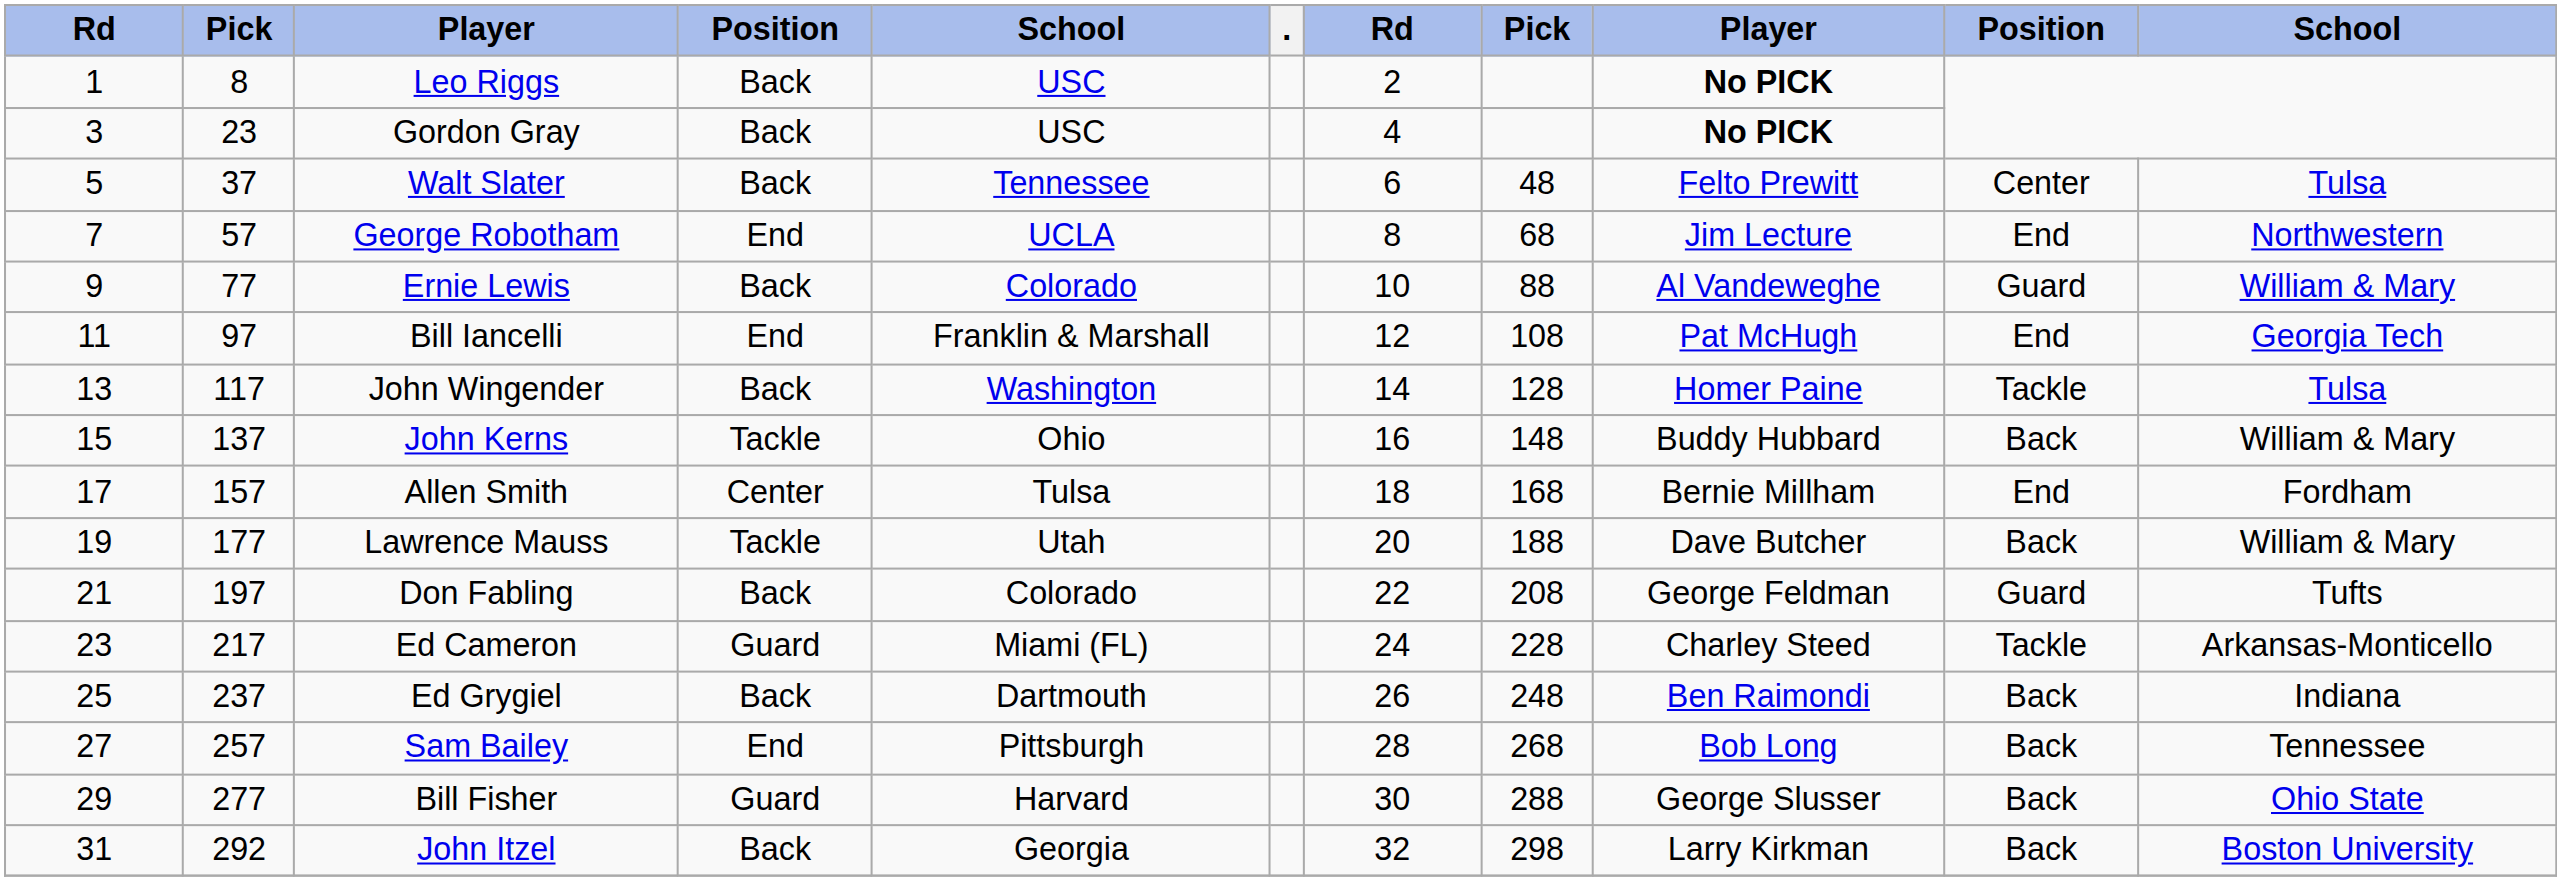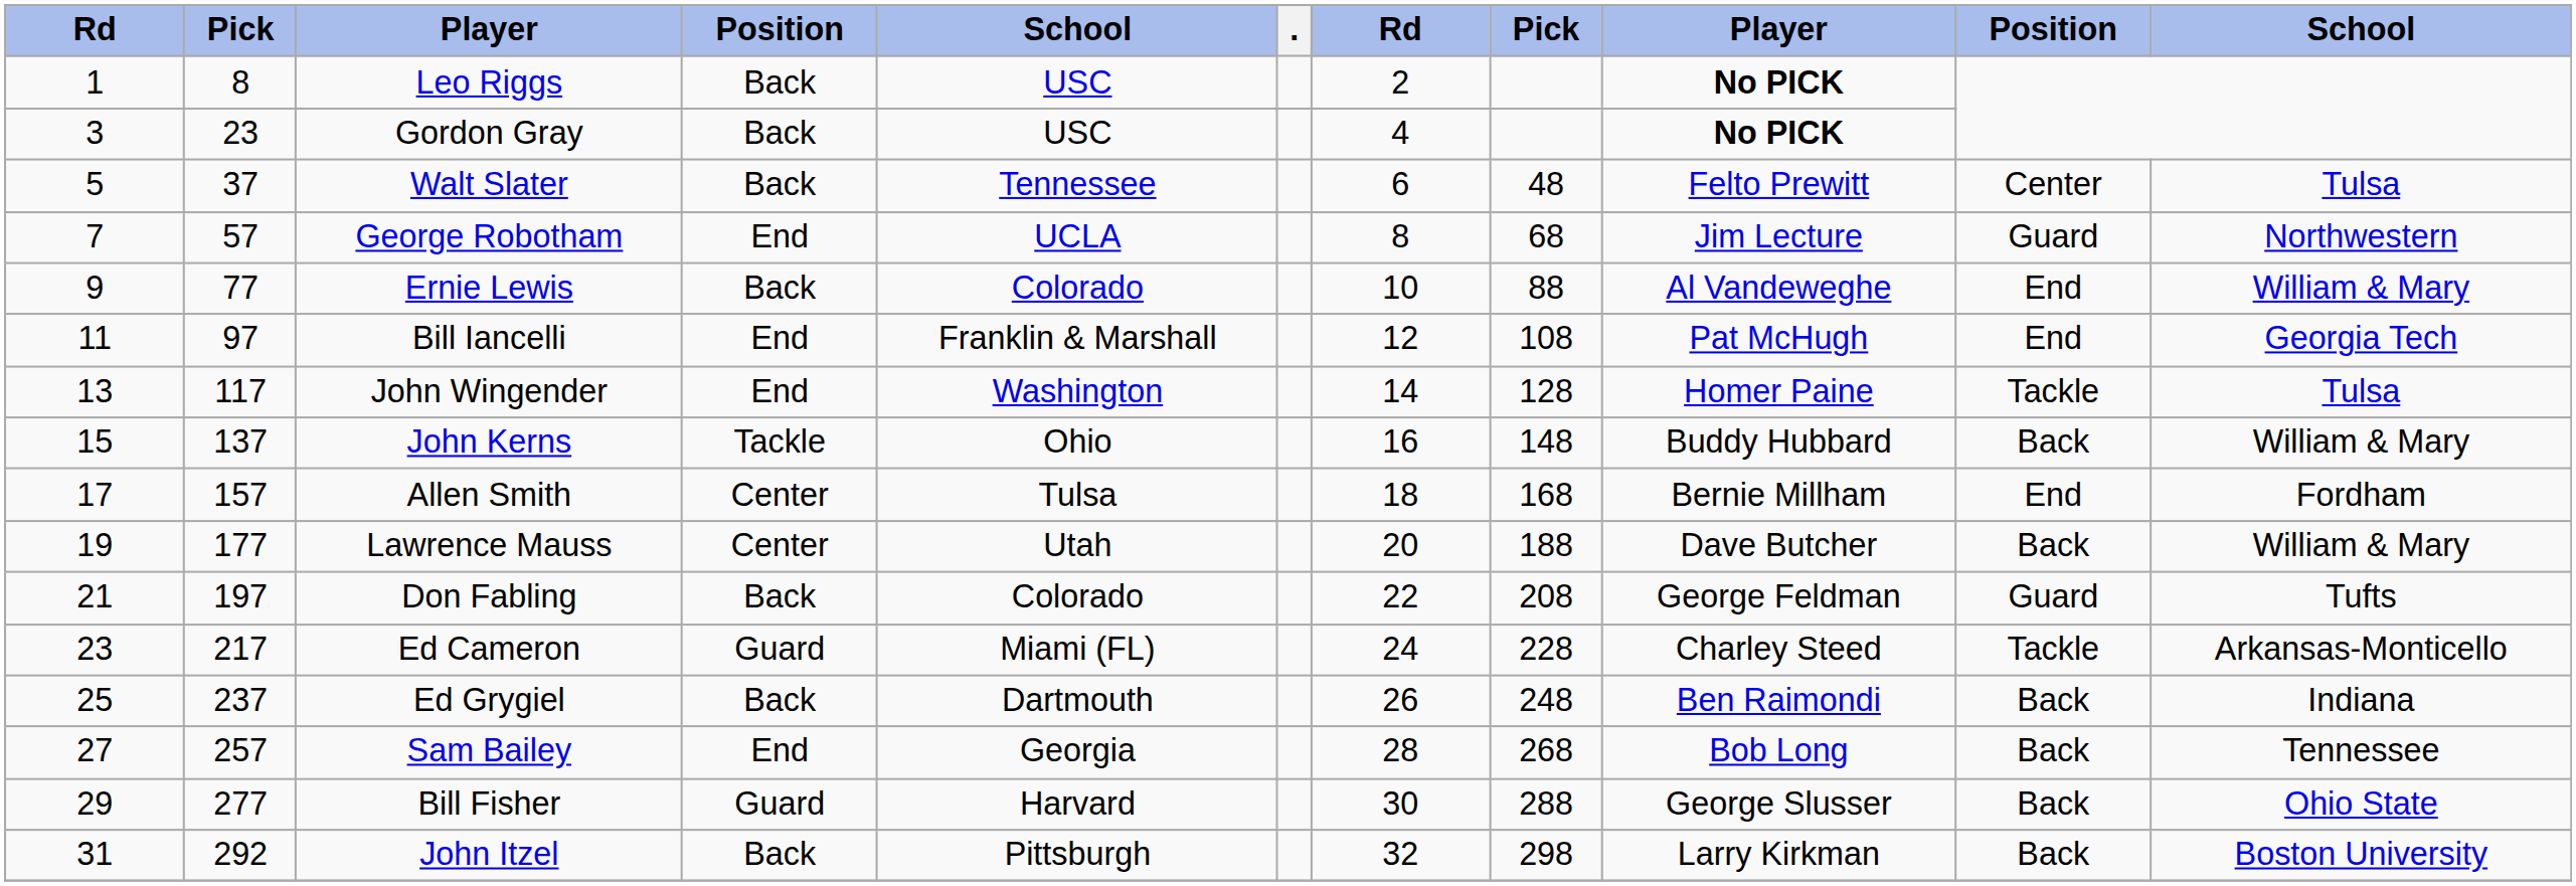George Robotham | column 10: End -> Guard
Ernie Lewis | column 10: Guard -> End
John Wingender | column 4: Back -> End
Lawrence Mauss | column 4: Tackle -> Center
Sam Bailey | column 5: Pittsburgh -> Georgia
John Itzel | column 5: Georgia -> Pittsburgh
